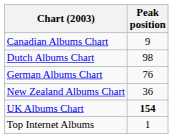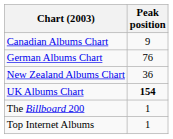- row: Dutch Albums Chart | 98
+ row: The Billboard 200 | 1
